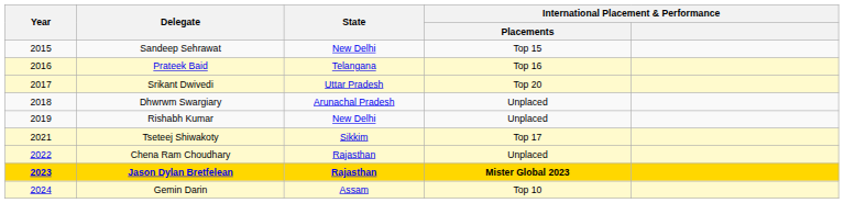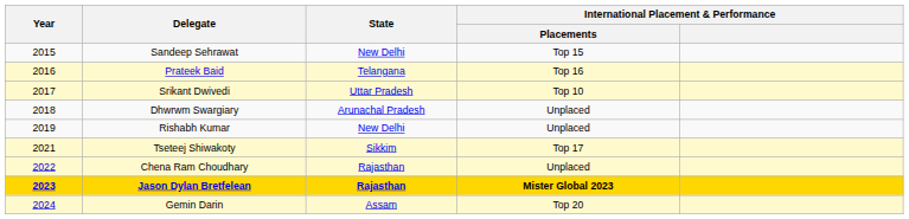Srikant Dwivedi | International Placement & Performance / Placements: Top 20 -> Top 10
Gemin Darin | International Placement & Performance / Placements: Top 10 -> Top 20
